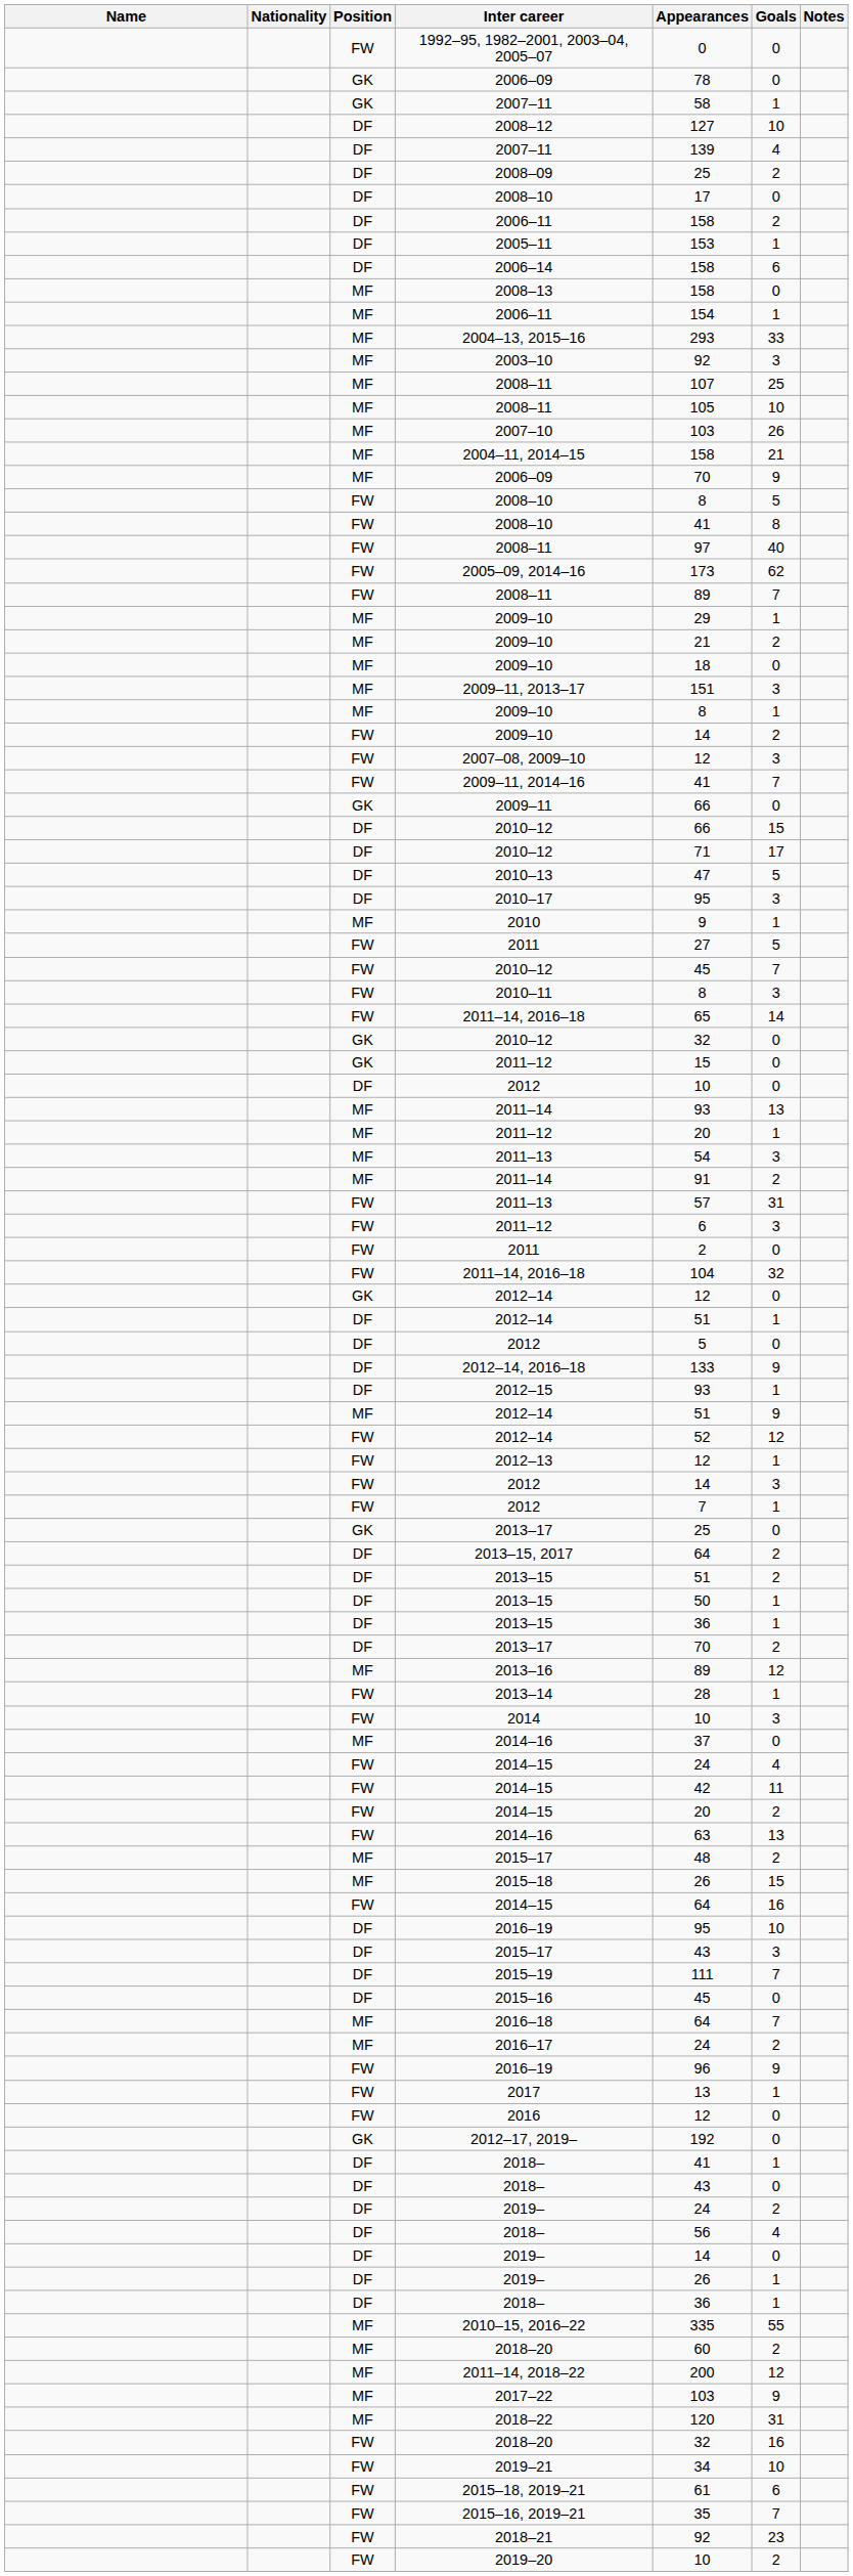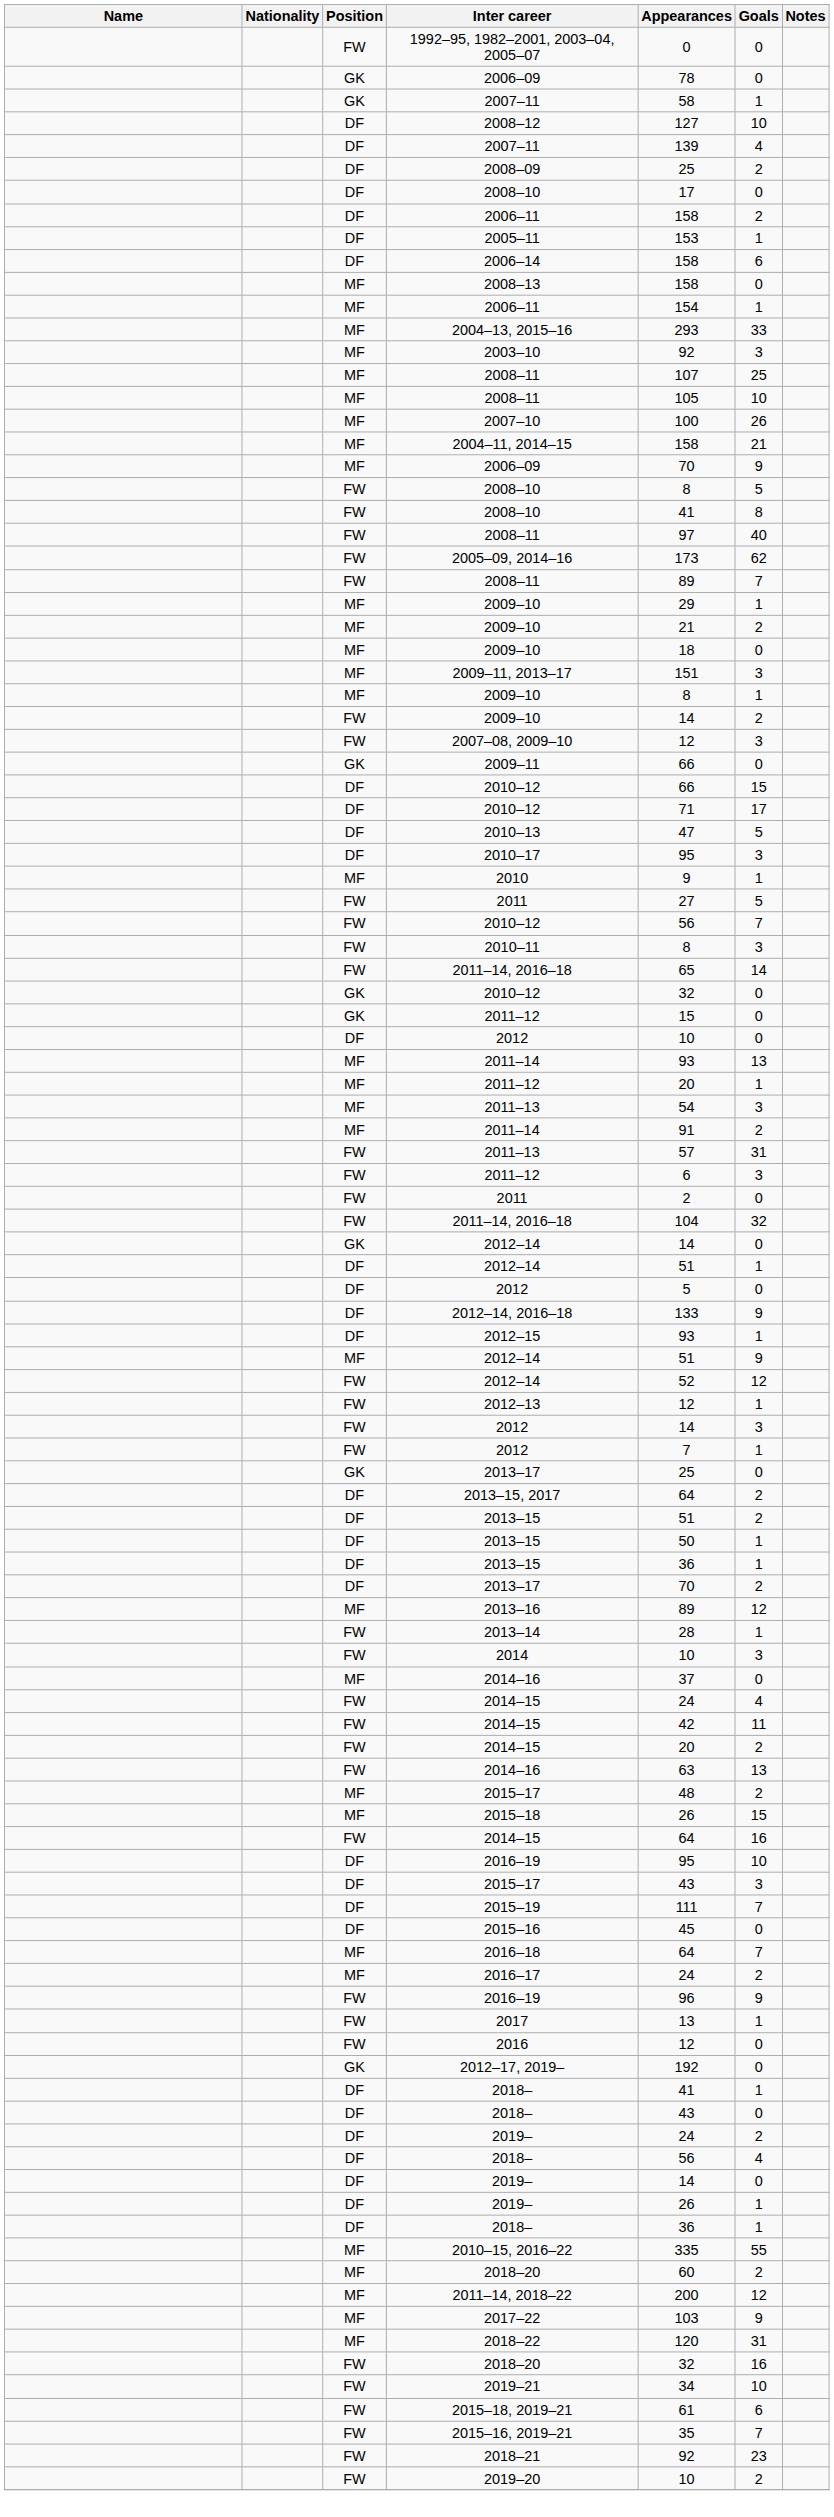2007–10 | Appearances: 103 -> 100
- row: FW | 2009–11, 2014–16 | 41 | 7
FW / 2010–12 | Appearances: 45 -> 56
GK / 2012–14 | Appearances: 12 -> 14
